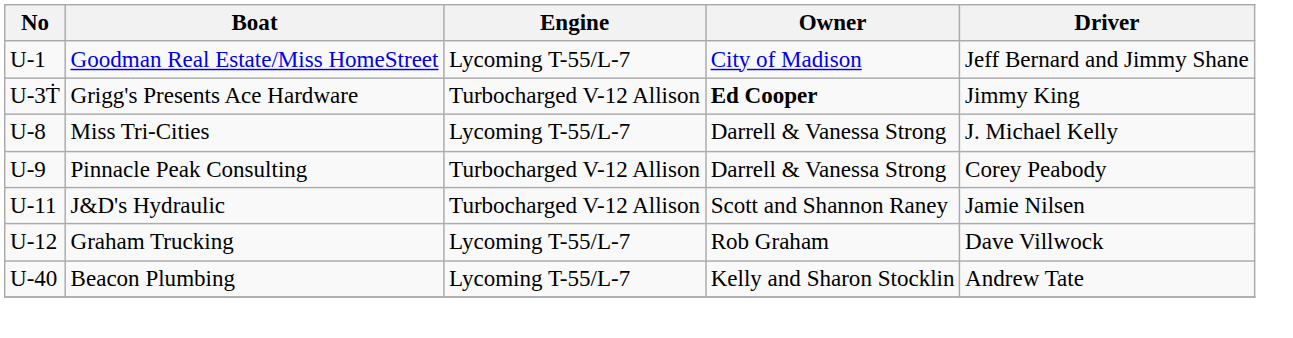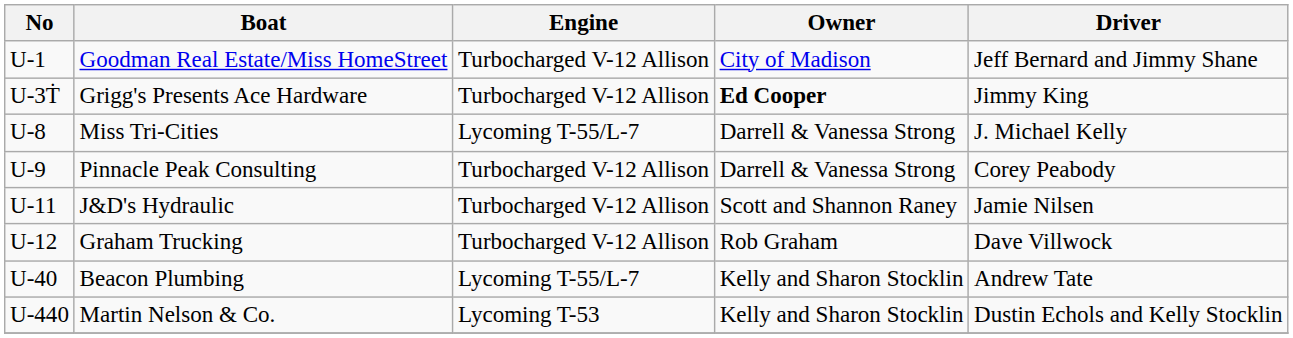Goodman Real Estate/Miss HomeStreet | Engine: Lycoming T-55/L-7 -> Turbocharged V-12 Allison
Graham Trucking | Engine: Lycoming T-55/L-7 -> Turbocharged V-12 Allison
+ row: U-440 | Martin Nelson & Co. | Lycoming T-53 | Kelly and Sharon Stocklin | Dustin Echols and Kelly Stocklin
